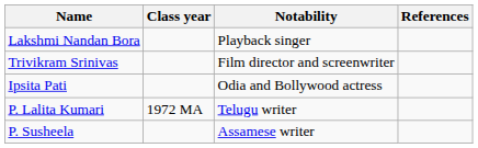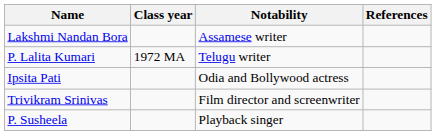Lakshmi Nandan Bora | Notability: Playback singer -> Assamese writer
rows swapped: P. Lalita Kumari <-> Trivikram Srinivas
P. Susheela | Notability: Assamese writer -> Playback singer
